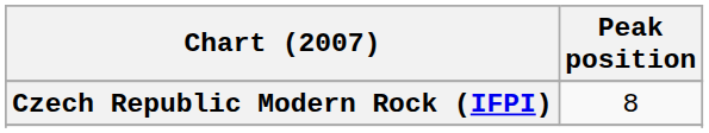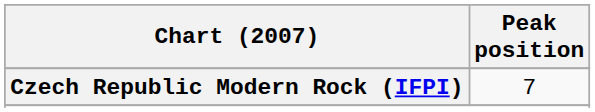Czech Republic Modern Rock (IFPI) | Peak position: 8 -> 7
